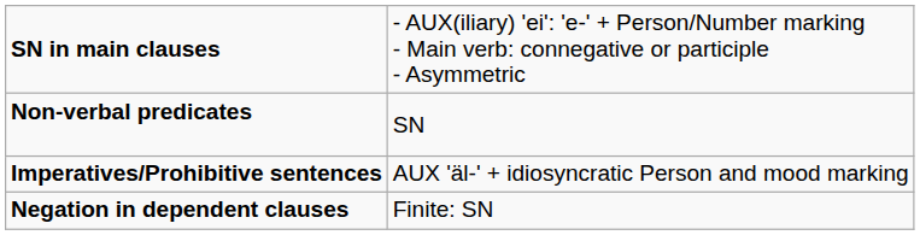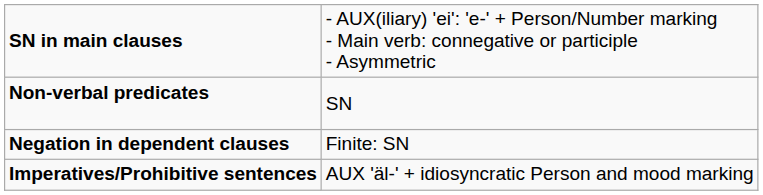rows swapped: Imperatives/Prohibitive sentences <-> Negation in dependent clauses
